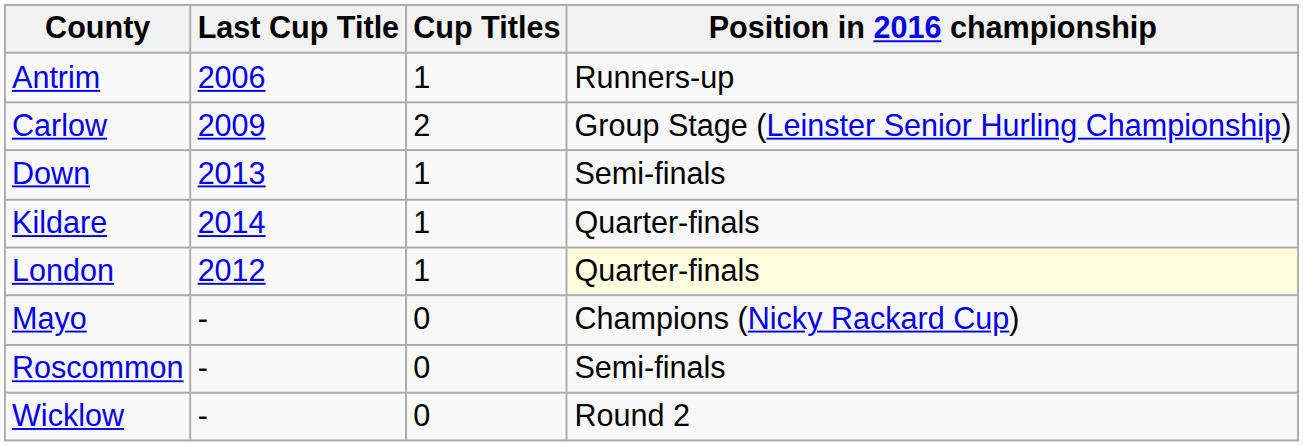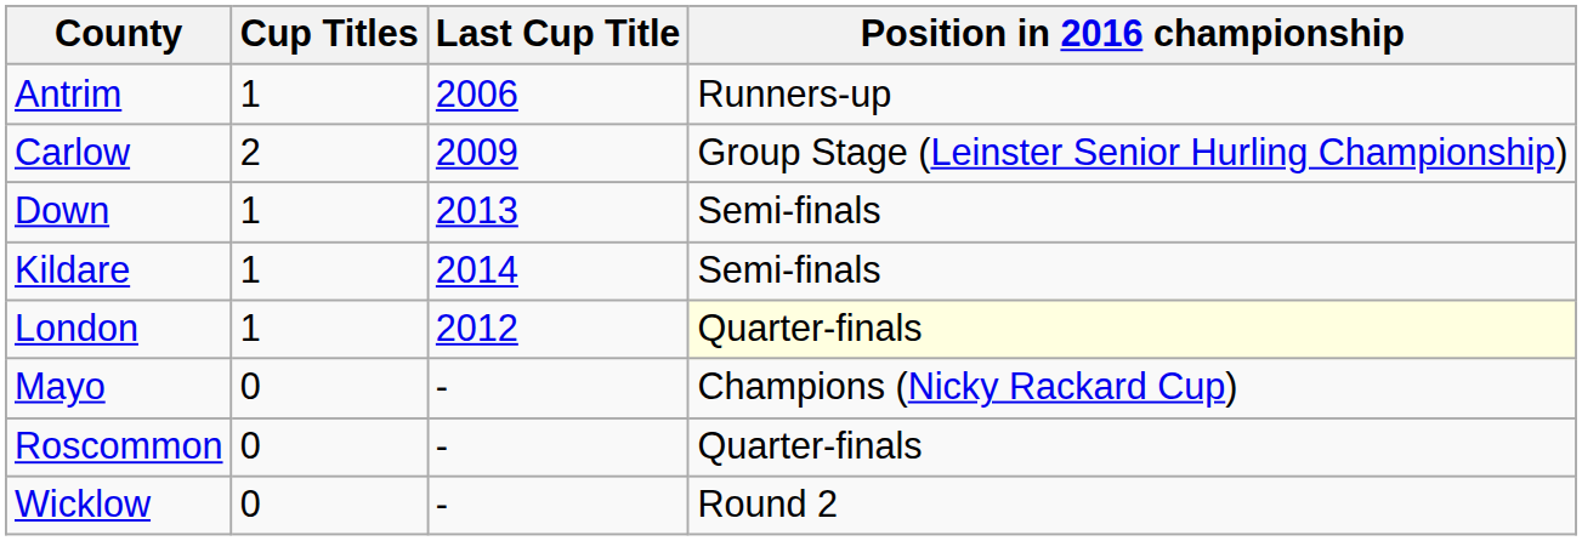columns swapped: Cup Titles <-> Last Cup Title
Kildare | Position in 2016 championship: Quarter-finals -> Semi-finals
Roscommon | Position in 2016 championship: Semi-finals -> Quarter-finals
